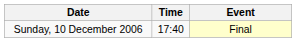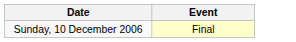- column: Time | 17:40
